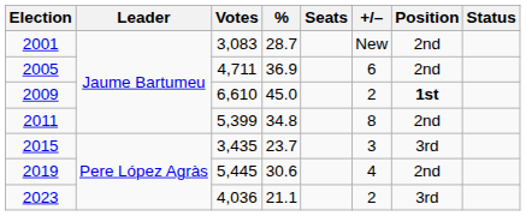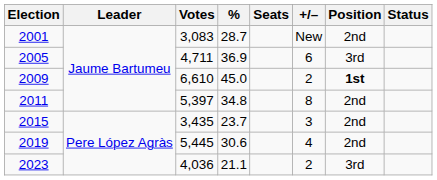2005 | Position: 2nd -> 3rd
2011 | Votes: 5,399 -> 5,397
2015 | Position: 3rd -> 2nd
